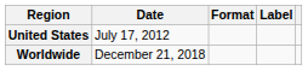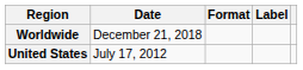rows swapped: United States <-> Worldwide
